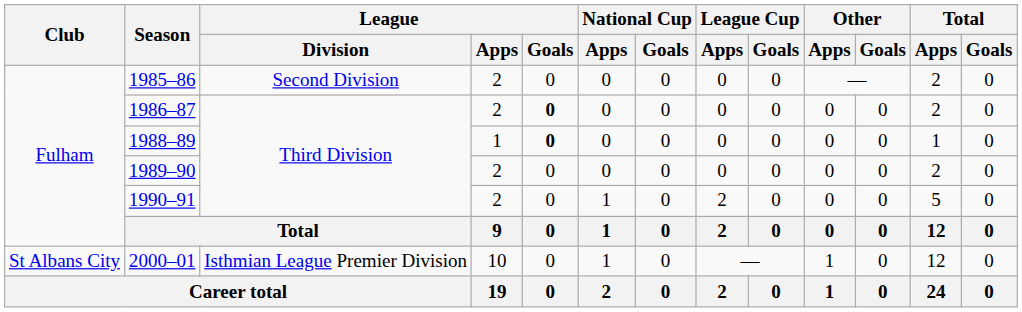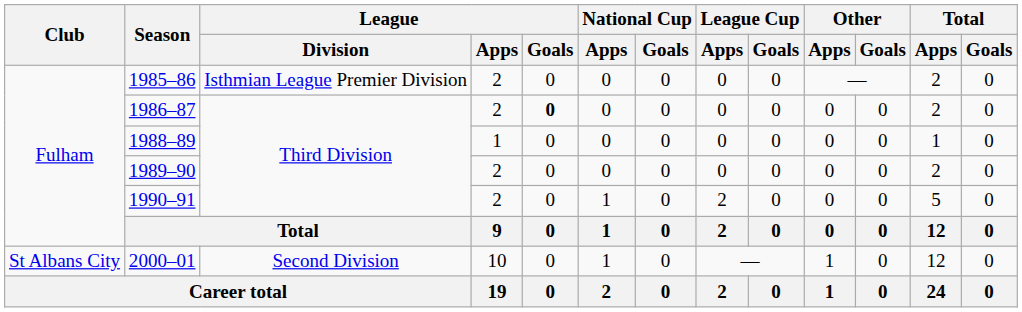1985–86 | League / Division: Second Division -> Isthmian League Premier Division
1988–89 | League / Goals: bold -> normal
2000–01 | League / Division: Isthmian League Premier Division -> Second Division
